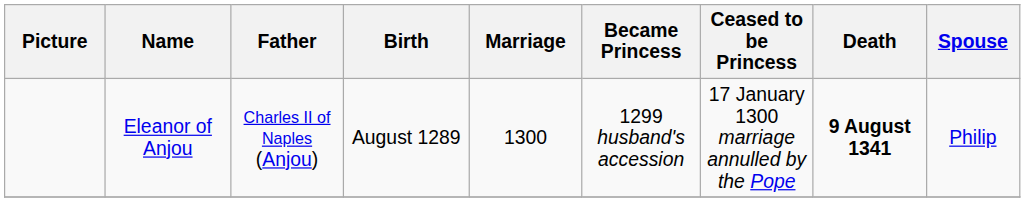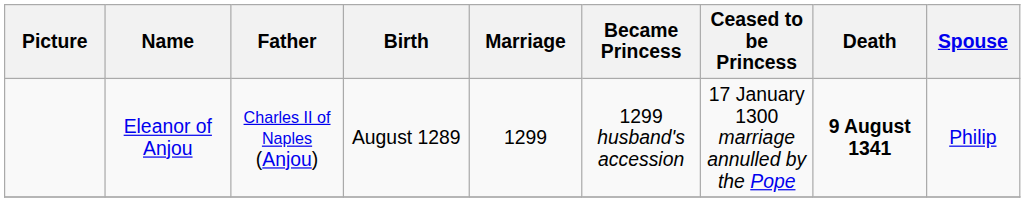Eleanor of Anjou | Marriage: 1300 -> 1299
